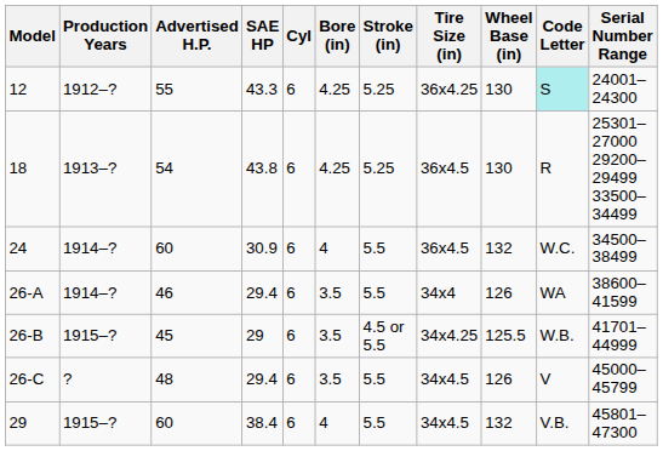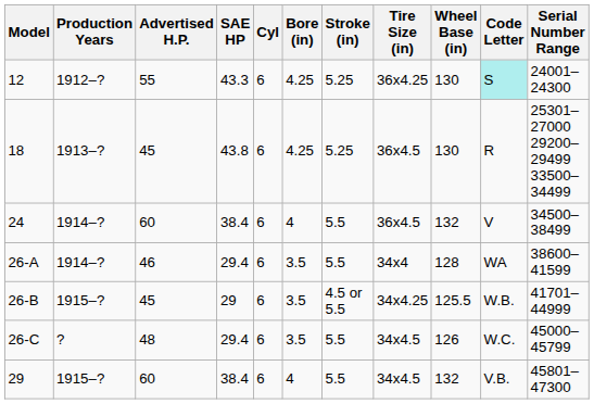18 | Advertised H.P.: 54 -> 45
24 | SAE HP: 30.9 -> 38.4
24 | Code Letter: W.C. -> V
26-A | Wheel Base (in): 126 -> 128
26-C | Code Letter: V -> W.C.
